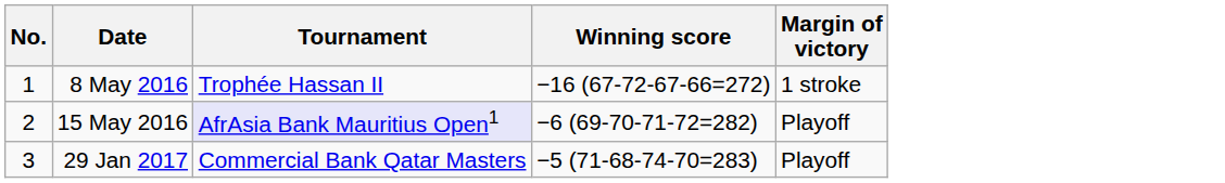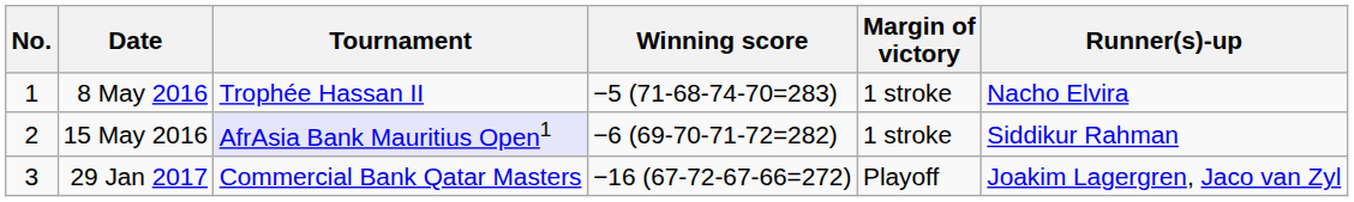+ column: Runner(s)-up | Nacho Elvira | Siddikur Rahman | Joakim Lagergren, Jaco van Zyl
8 May 2016 | Winning score: −16 (67-72-67-66=272) -> −5 (71-68-74-70=283)
15 May 2016 | Margin of victory: Playoff -> 1 stroke
29 Jan 2017 | Winning score: −5 (71-68-74-70=283) -> −16 (67-72-67-66=272)
